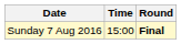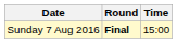columns swapped: Time <-> Round
